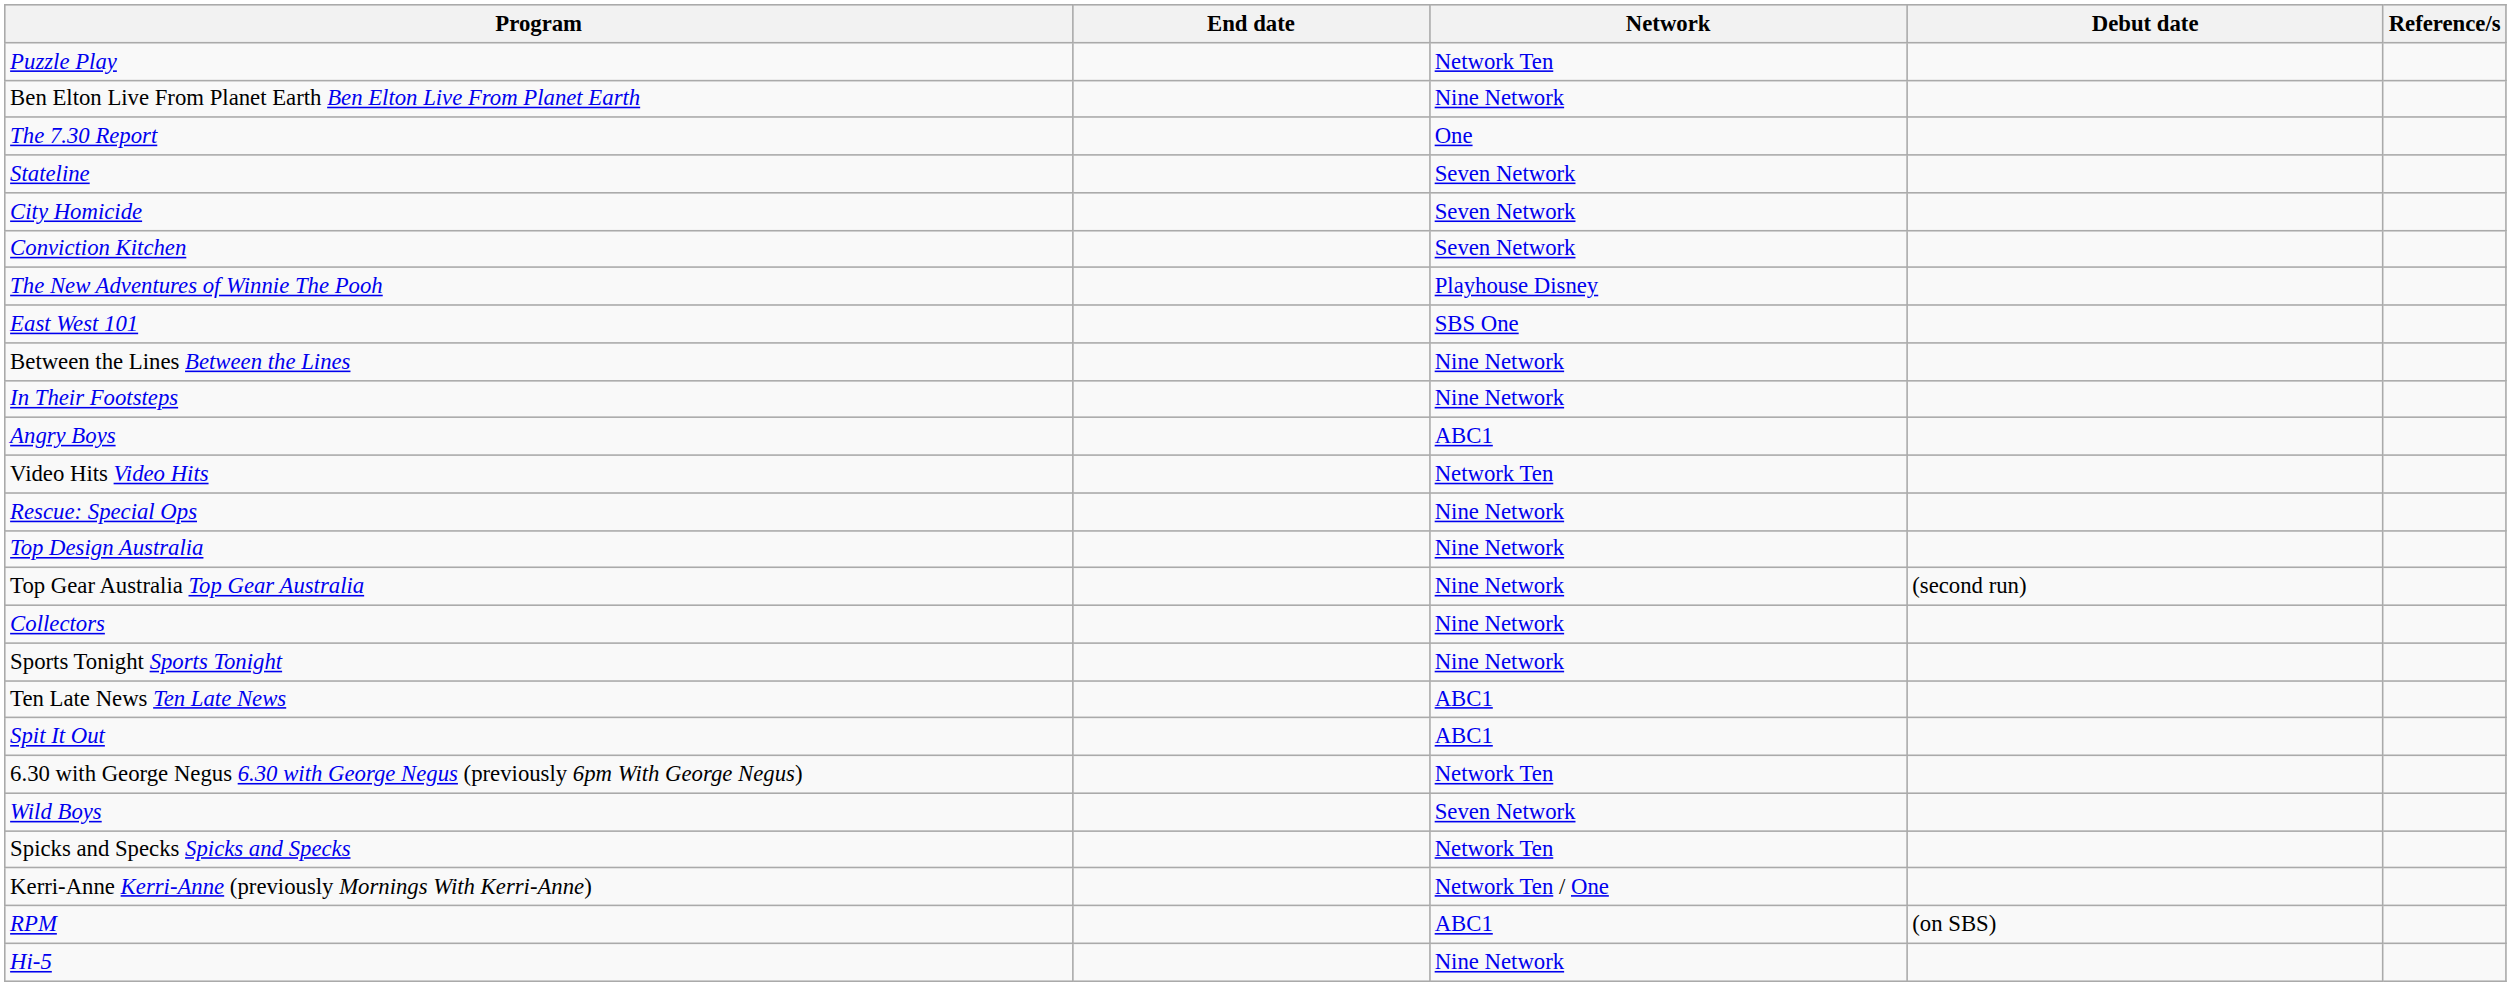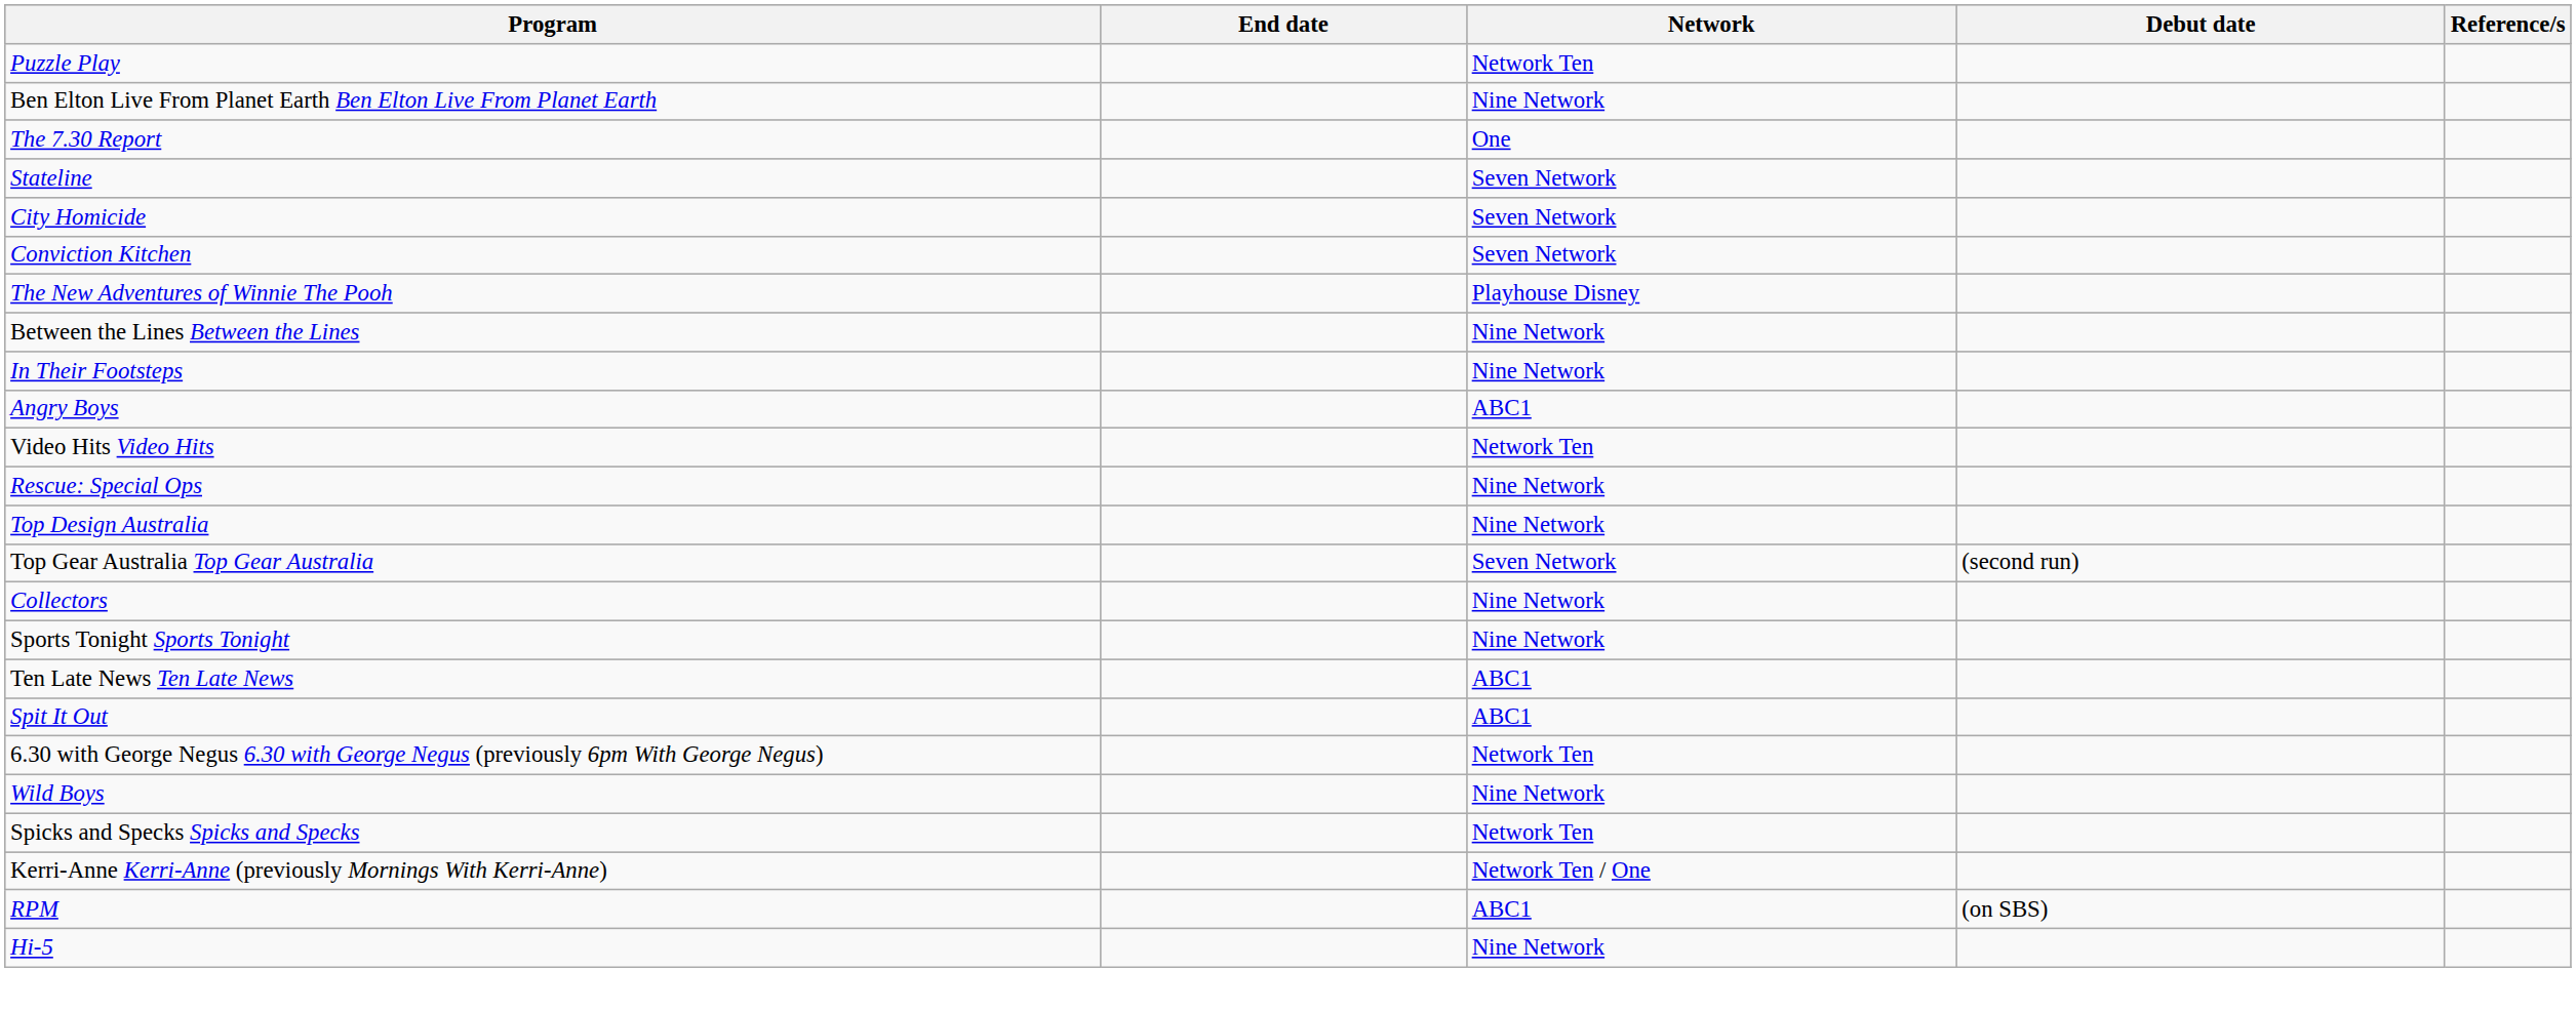- row: East West 101 | SBS One
Top Gear Australia Top Gear Australia | Network: Nine Network -> Seven Network
Wild Boys | Network: Seven Network -> Nine Network
